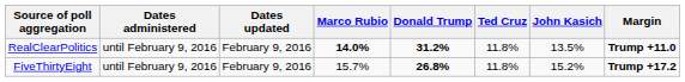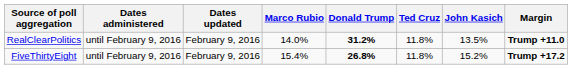RealClearPolitics | Marco Rubio: bold -> normal
FiveThirtyEight | Marco Rubio: 15.7% -> 15.4%
